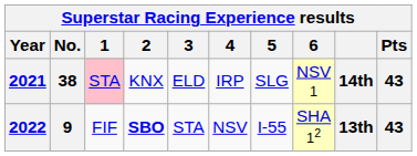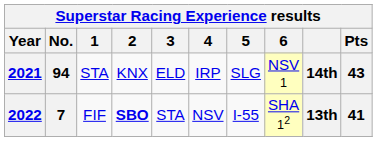2021 | No.: 38 -> 94
2021 | 1: pink background -> no background
2022 | No.: 9 -> 7
2022 | Pts: 43 -> 41
